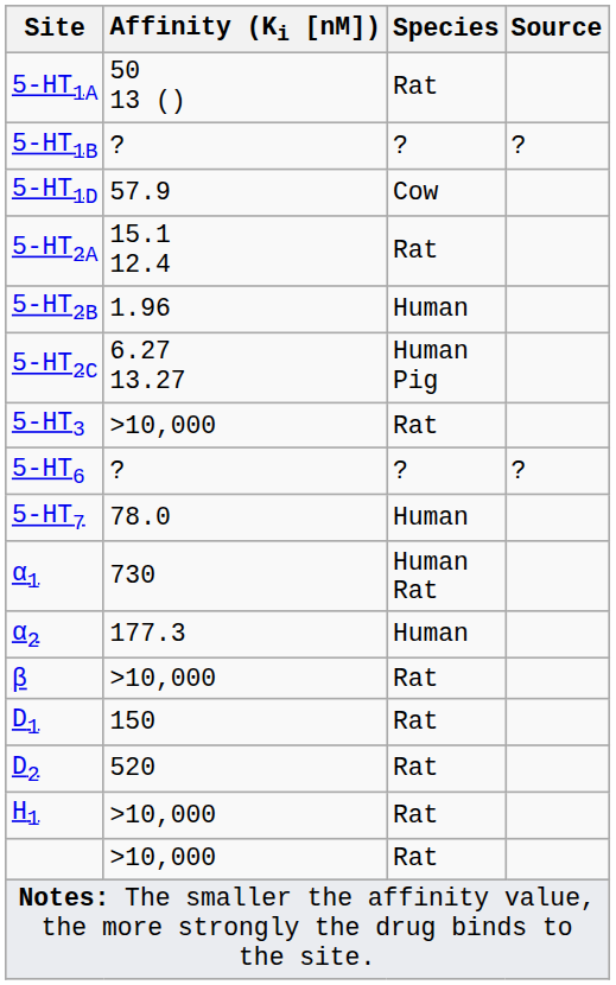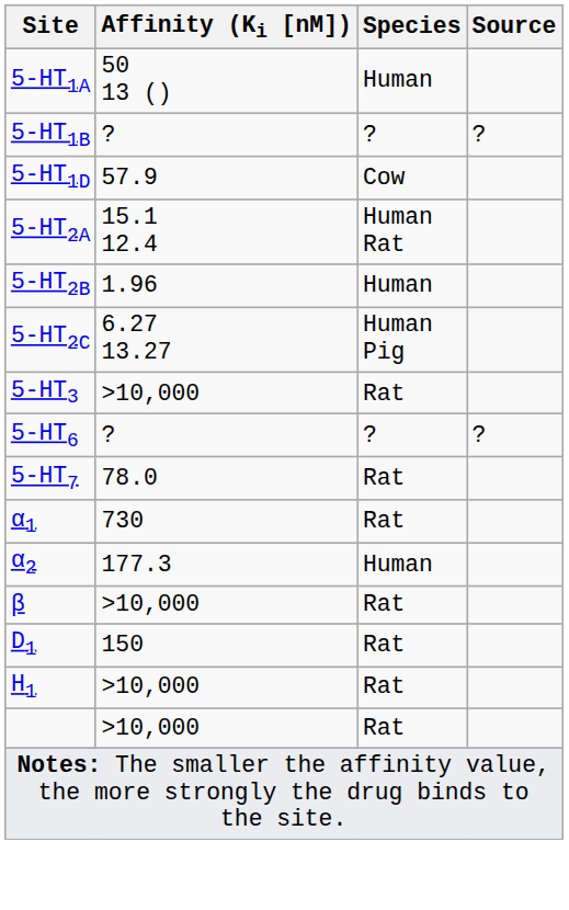5-HT1A | Species: Rat -> Human
5-HT2A | Species: Rat -> Human Rat
5-HT7 | Species: Human -> Rat
α1 | Species: Human Rat -> Rat
- row: D2 | 520 | Rat
